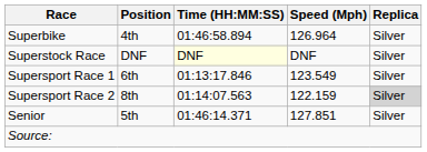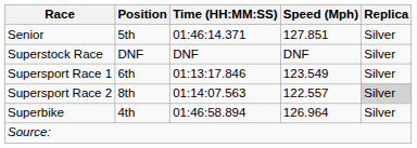rows swapped: Superbike <-> Senior
Superstock Race | Time (HH:MM:SS): lightyellow background -> no background
Supersport Race 2 | Speed (Mph): 122.159 -> 122.557
